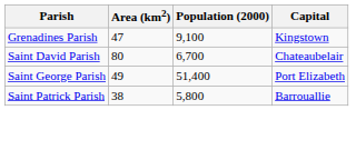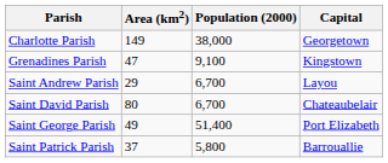+ row: Charlotte Parish | 149 | 38,000 | Georgetown
+ row: Saint Andrew Parish | 29 | 6,700 | Layou
Saint Patrick Parish | Area (km2): 38 -> 37
